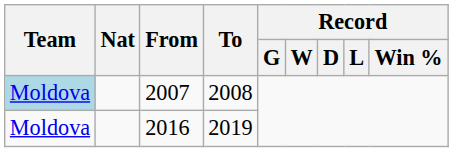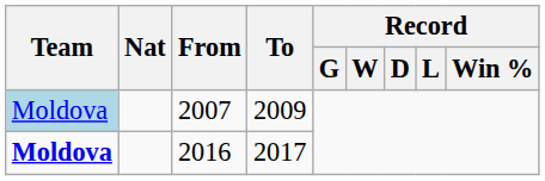2007 | To: 2008 -> 2009
2016 | Team: normal -> bold
2016 | To: 2019 -> 2017
